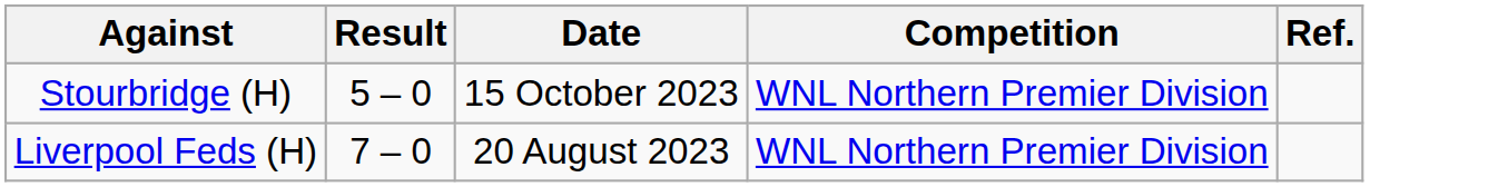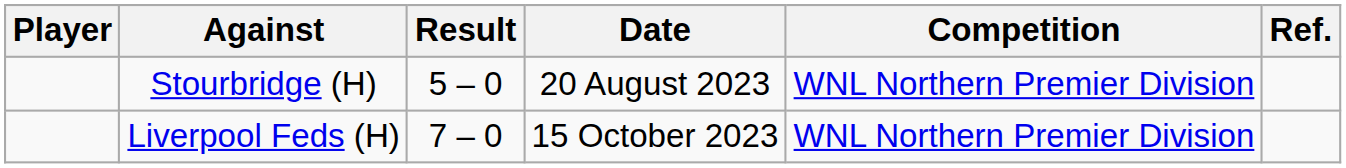+ column: Player
Stourbridge (H) | Date: 15 October 2023 -> 20 August 2023
Liverpool Feds (H) | Date: 20 August 2023 -> 15 October 2023
